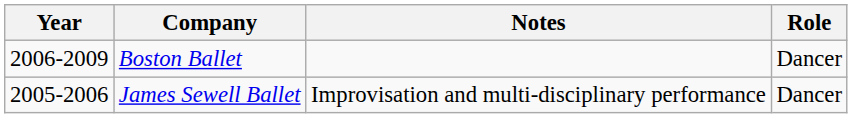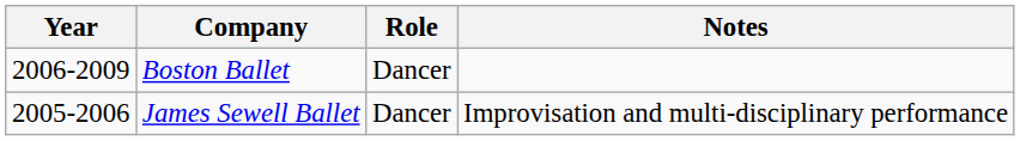columns swapped: Role <-> Notes
